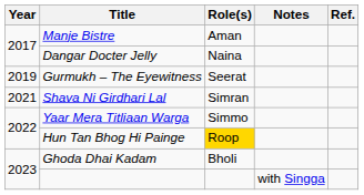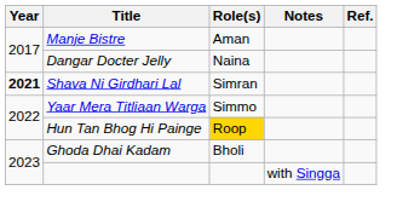- row: 2019 | Gurmukh – The Eyewitness | Seerat
Shava Ni Girdhari Lal | Year: normal -> bold
